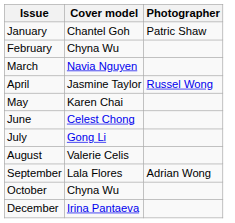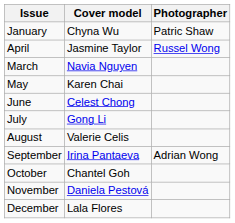January | Cover model: Chantel Goh -> Chyna Wu
- row: February | Chyna Wu
rows swapped: March <-> April
September | Cover model: Lala Flores -> Irina Pantaeva
October | Cover model: Chyna Wu -> Chantel Goh
+ row: November | Daniela Pestová
December | Cover model: Irina Pantaeva -> Lala Flores
